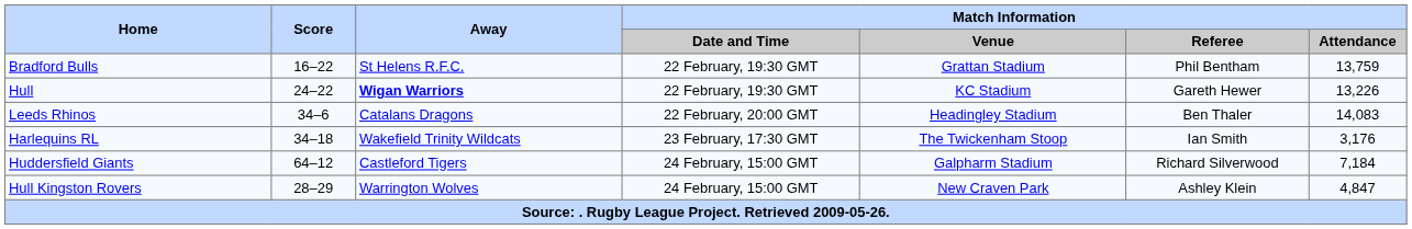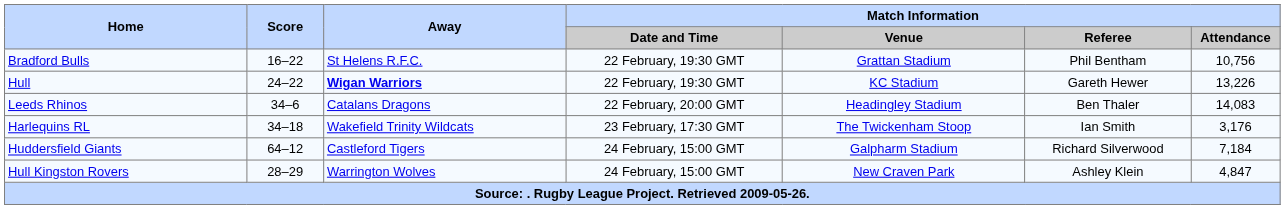Bradford Bulls | Match Information / Attendance: 13,759 -> 10,756
